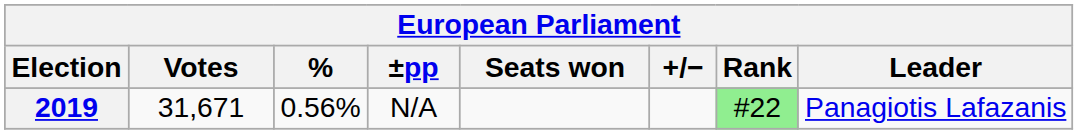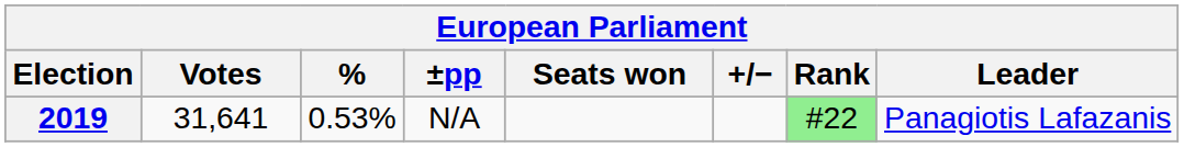2019 | Votes: 31,671 -> 31,641
2019 | %: 0.56% -> 0.53%
